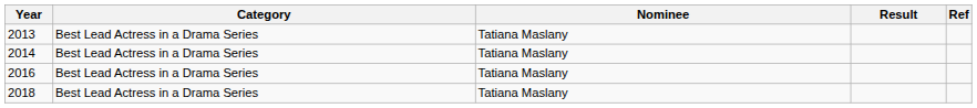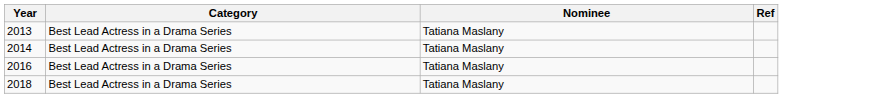- column: Result
